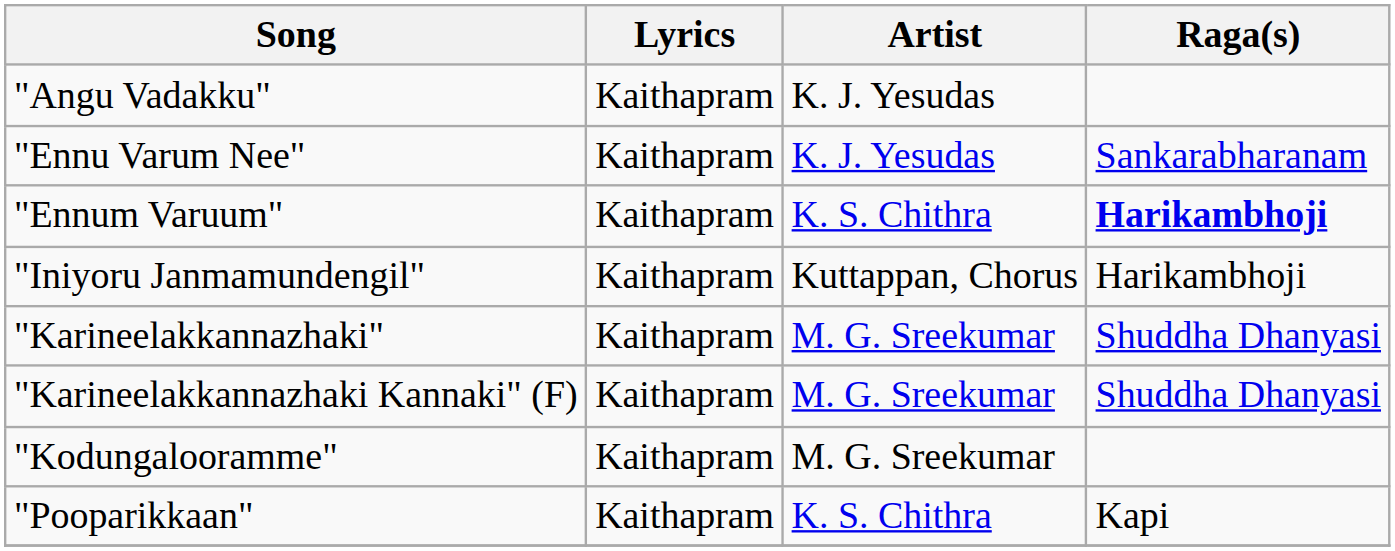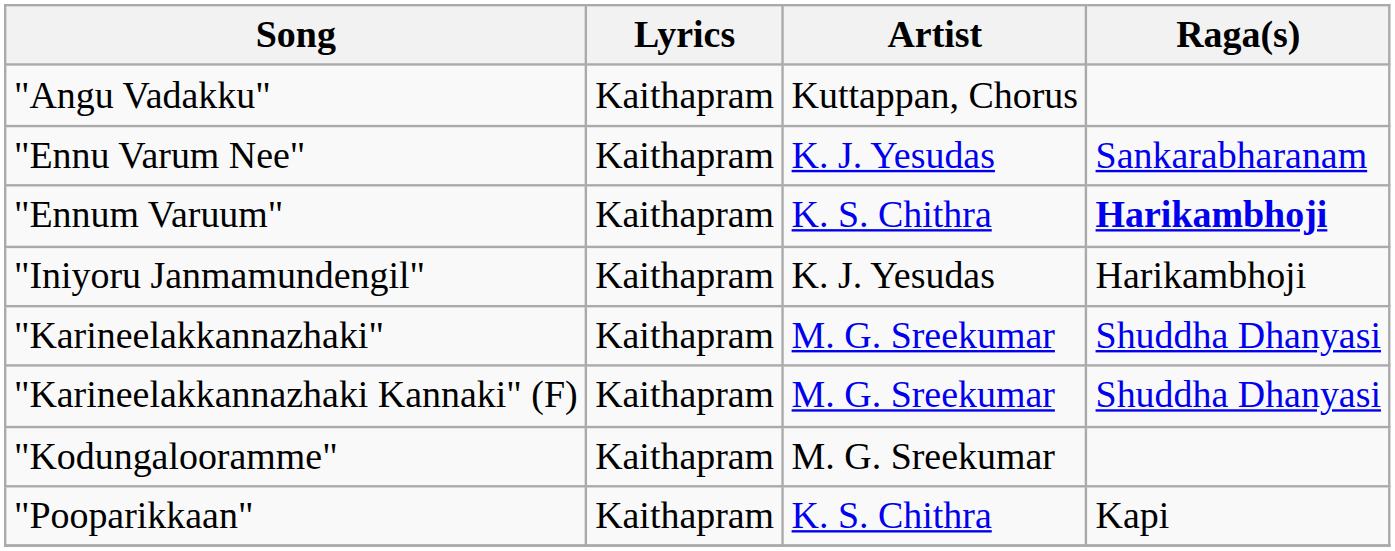"Angu Vadakku" | Artist: K. J. Yesudas -> Kuttappan, Chorus
"Iniyoru Janmamundengil" | Artist: Kuttappan, Chorus -> K. J. Yesudas
